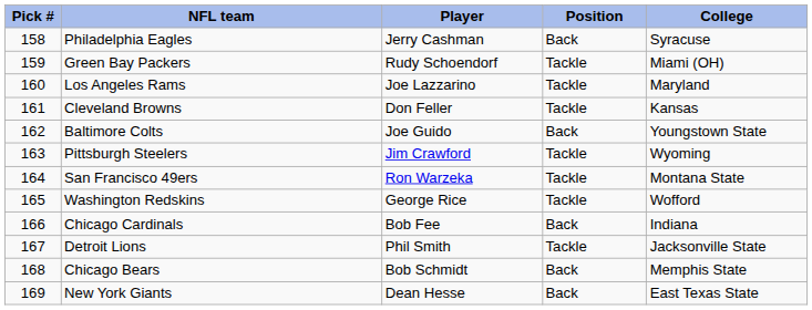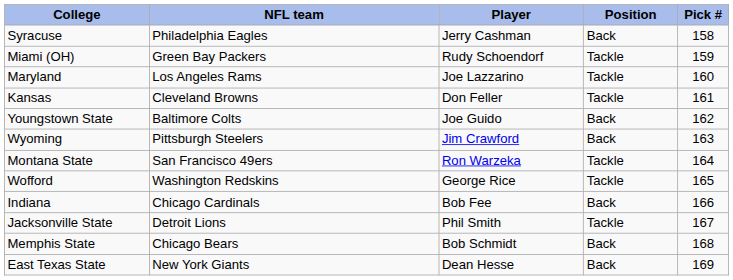columns swapped: Pick # <-> College
Pittsburgh Steelers | Position: Tackle -> Back
